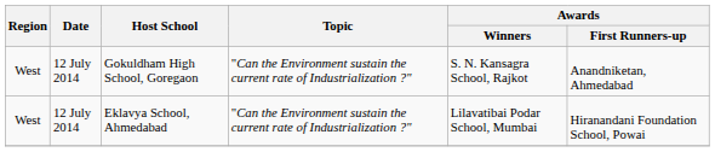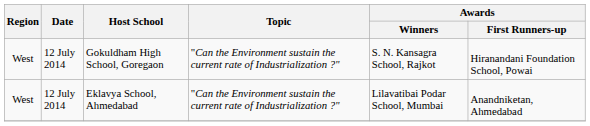Gokuldham High School, Goregaon | Awards / First Runners-up: Anandniketan, Ahmedabad -> Hiranandani Foundation School, Powai
Eklavya School, Ahmedabad | Awards / First Runners-up: Hiranandani Foundation School, Powai -> Anandniketan, Ahmedabad
